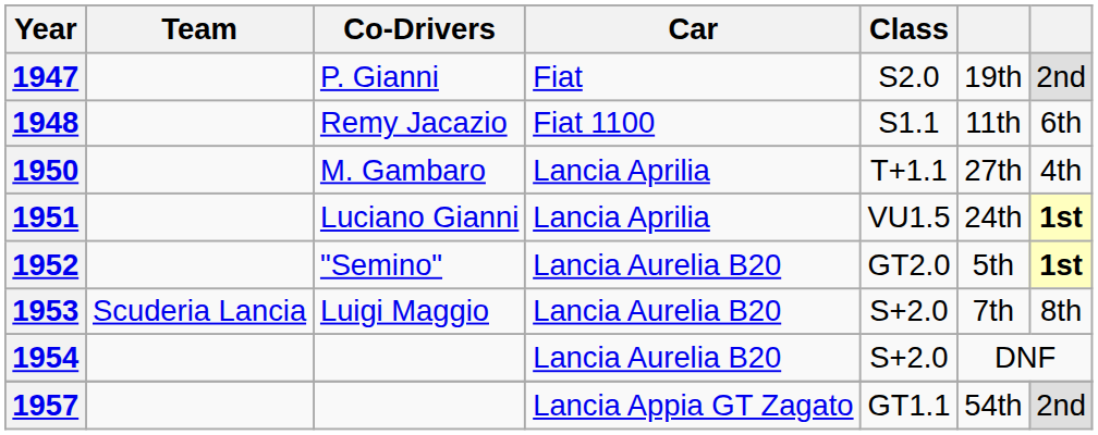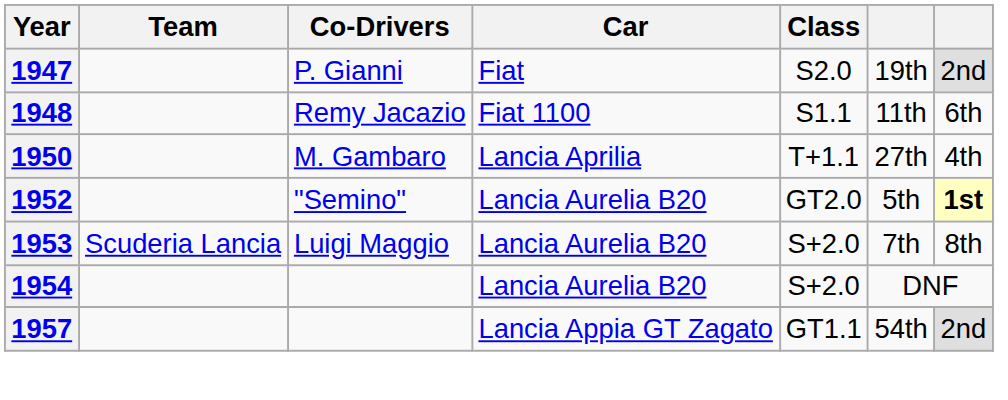- row: 1951 | Luciano Gianni | Lancia Aprilia | VU1.5 | 24th | 1st
